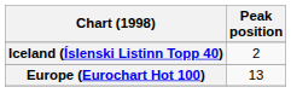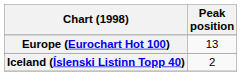rows swapped: Europe (Eurochart Hot 100) <-> Iceland (Íslenski Listinn Topp 40)
